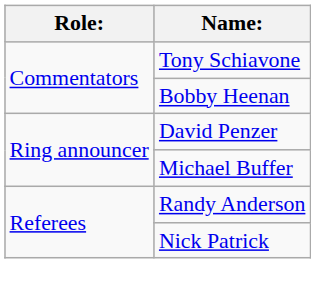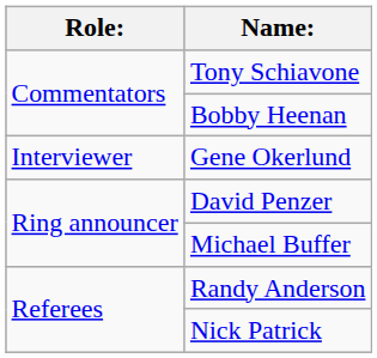+ row: Interviewer | Gene Okerlund
